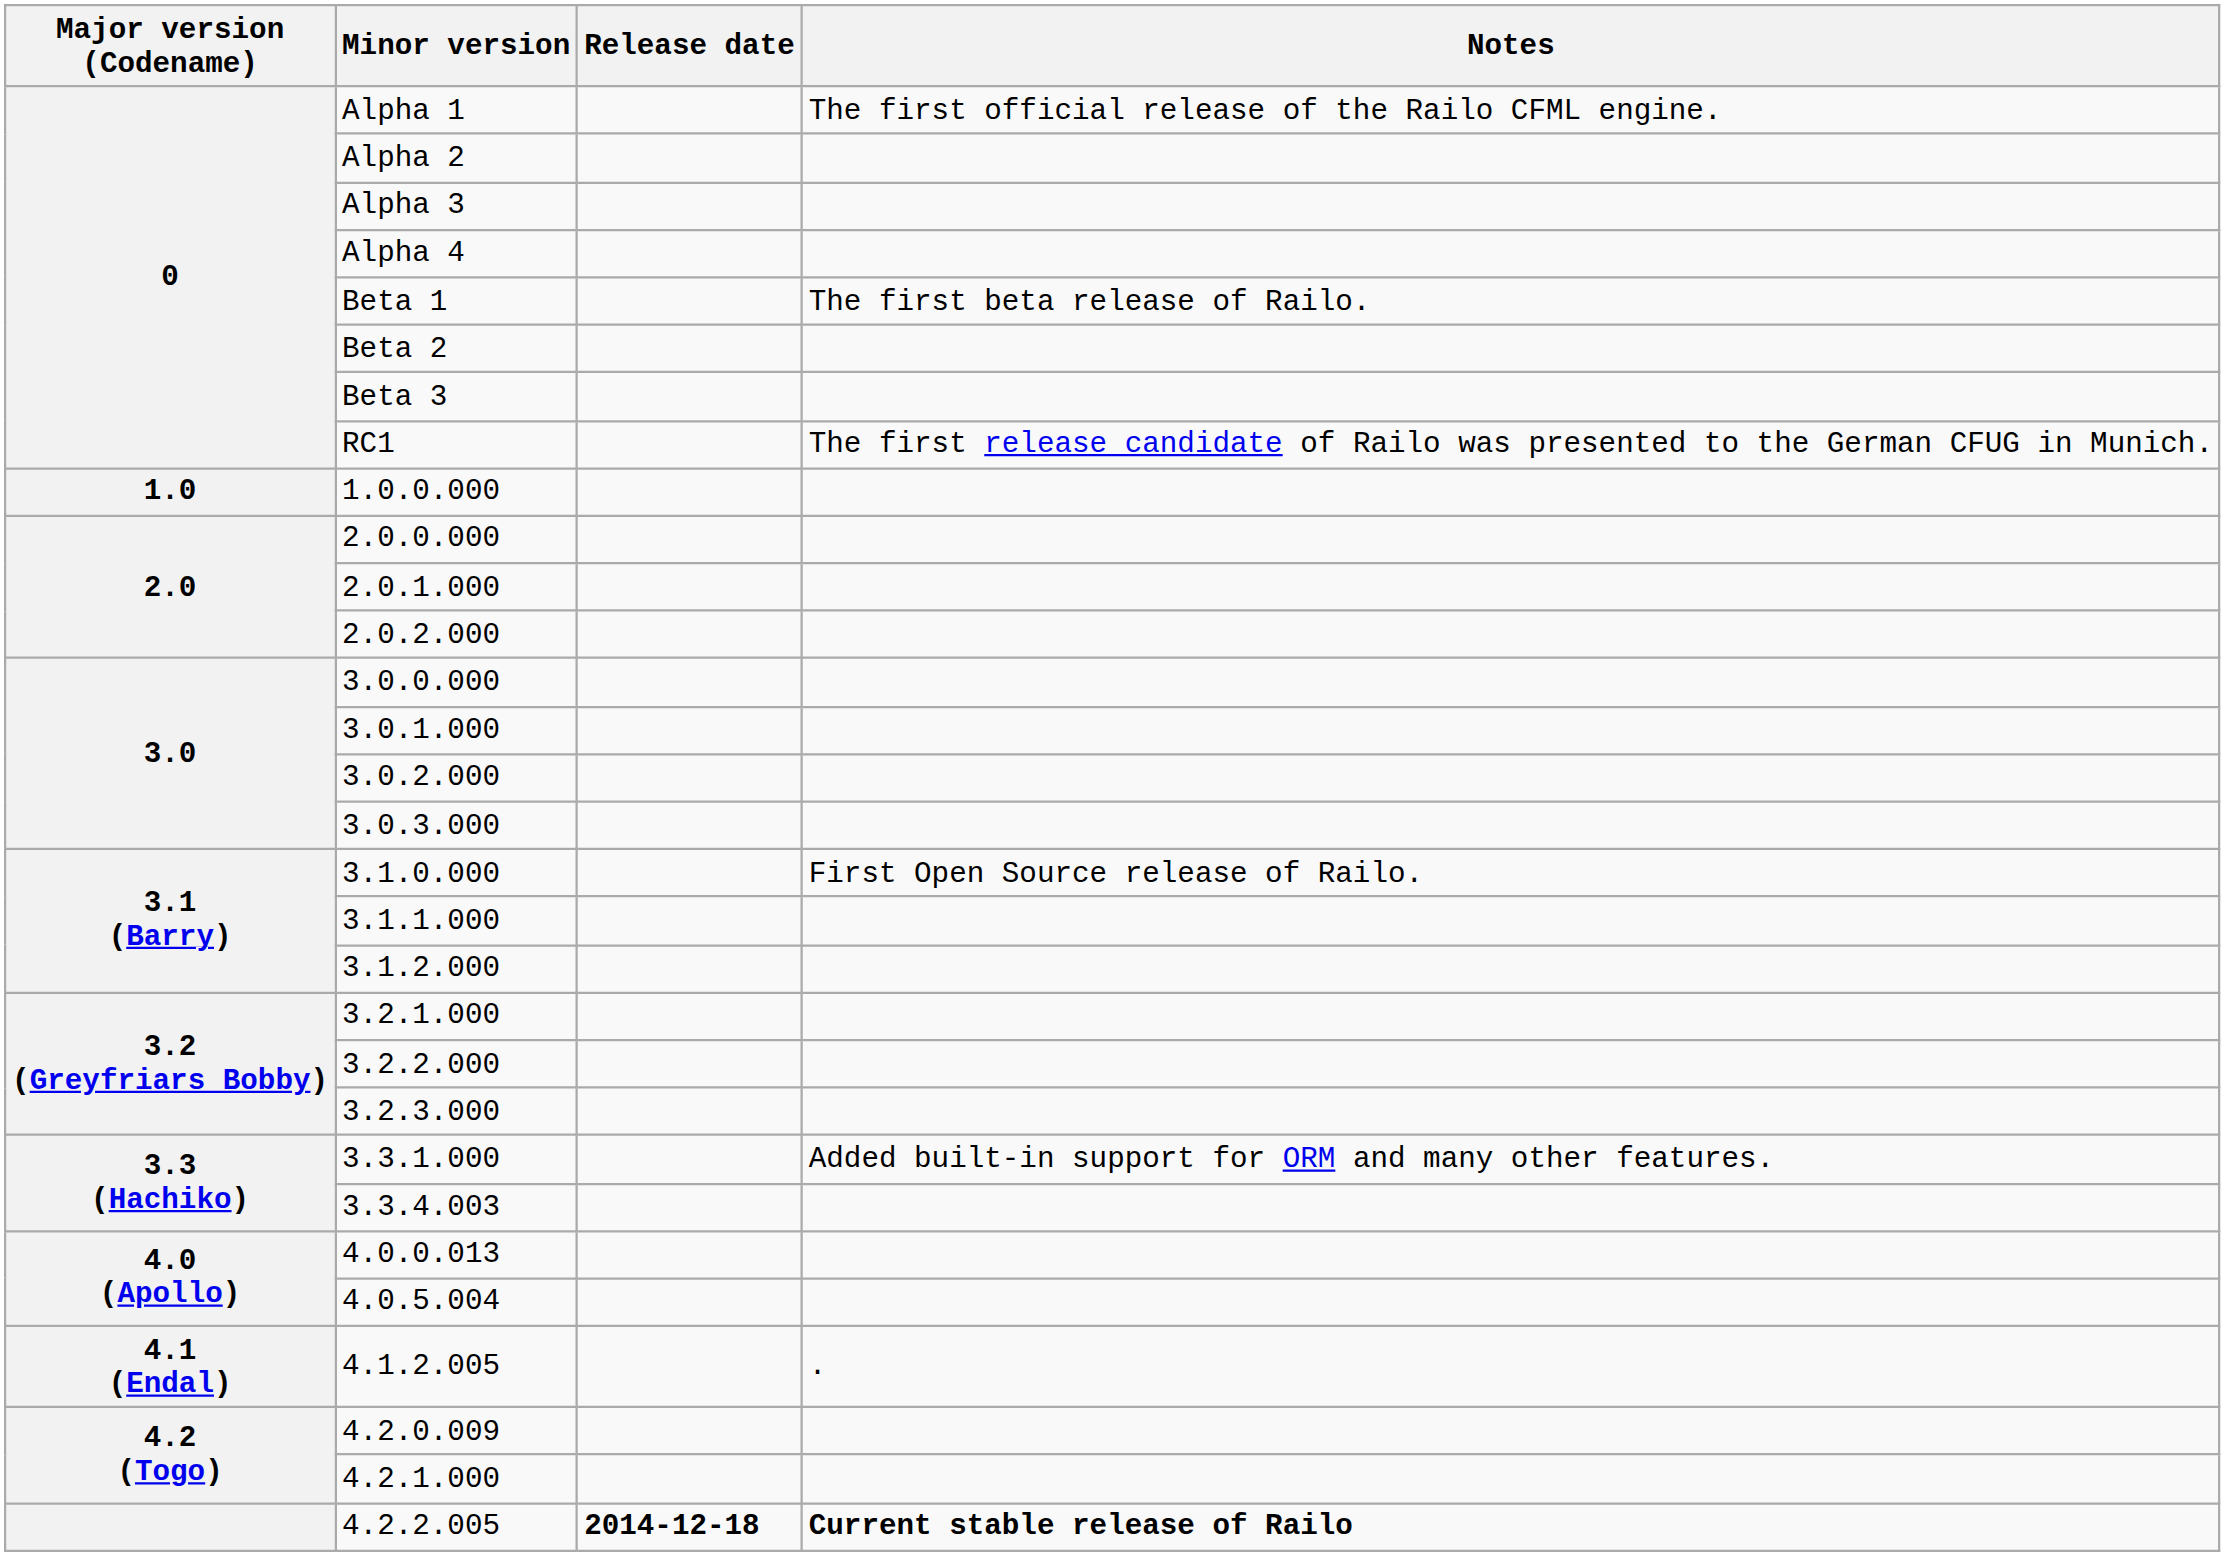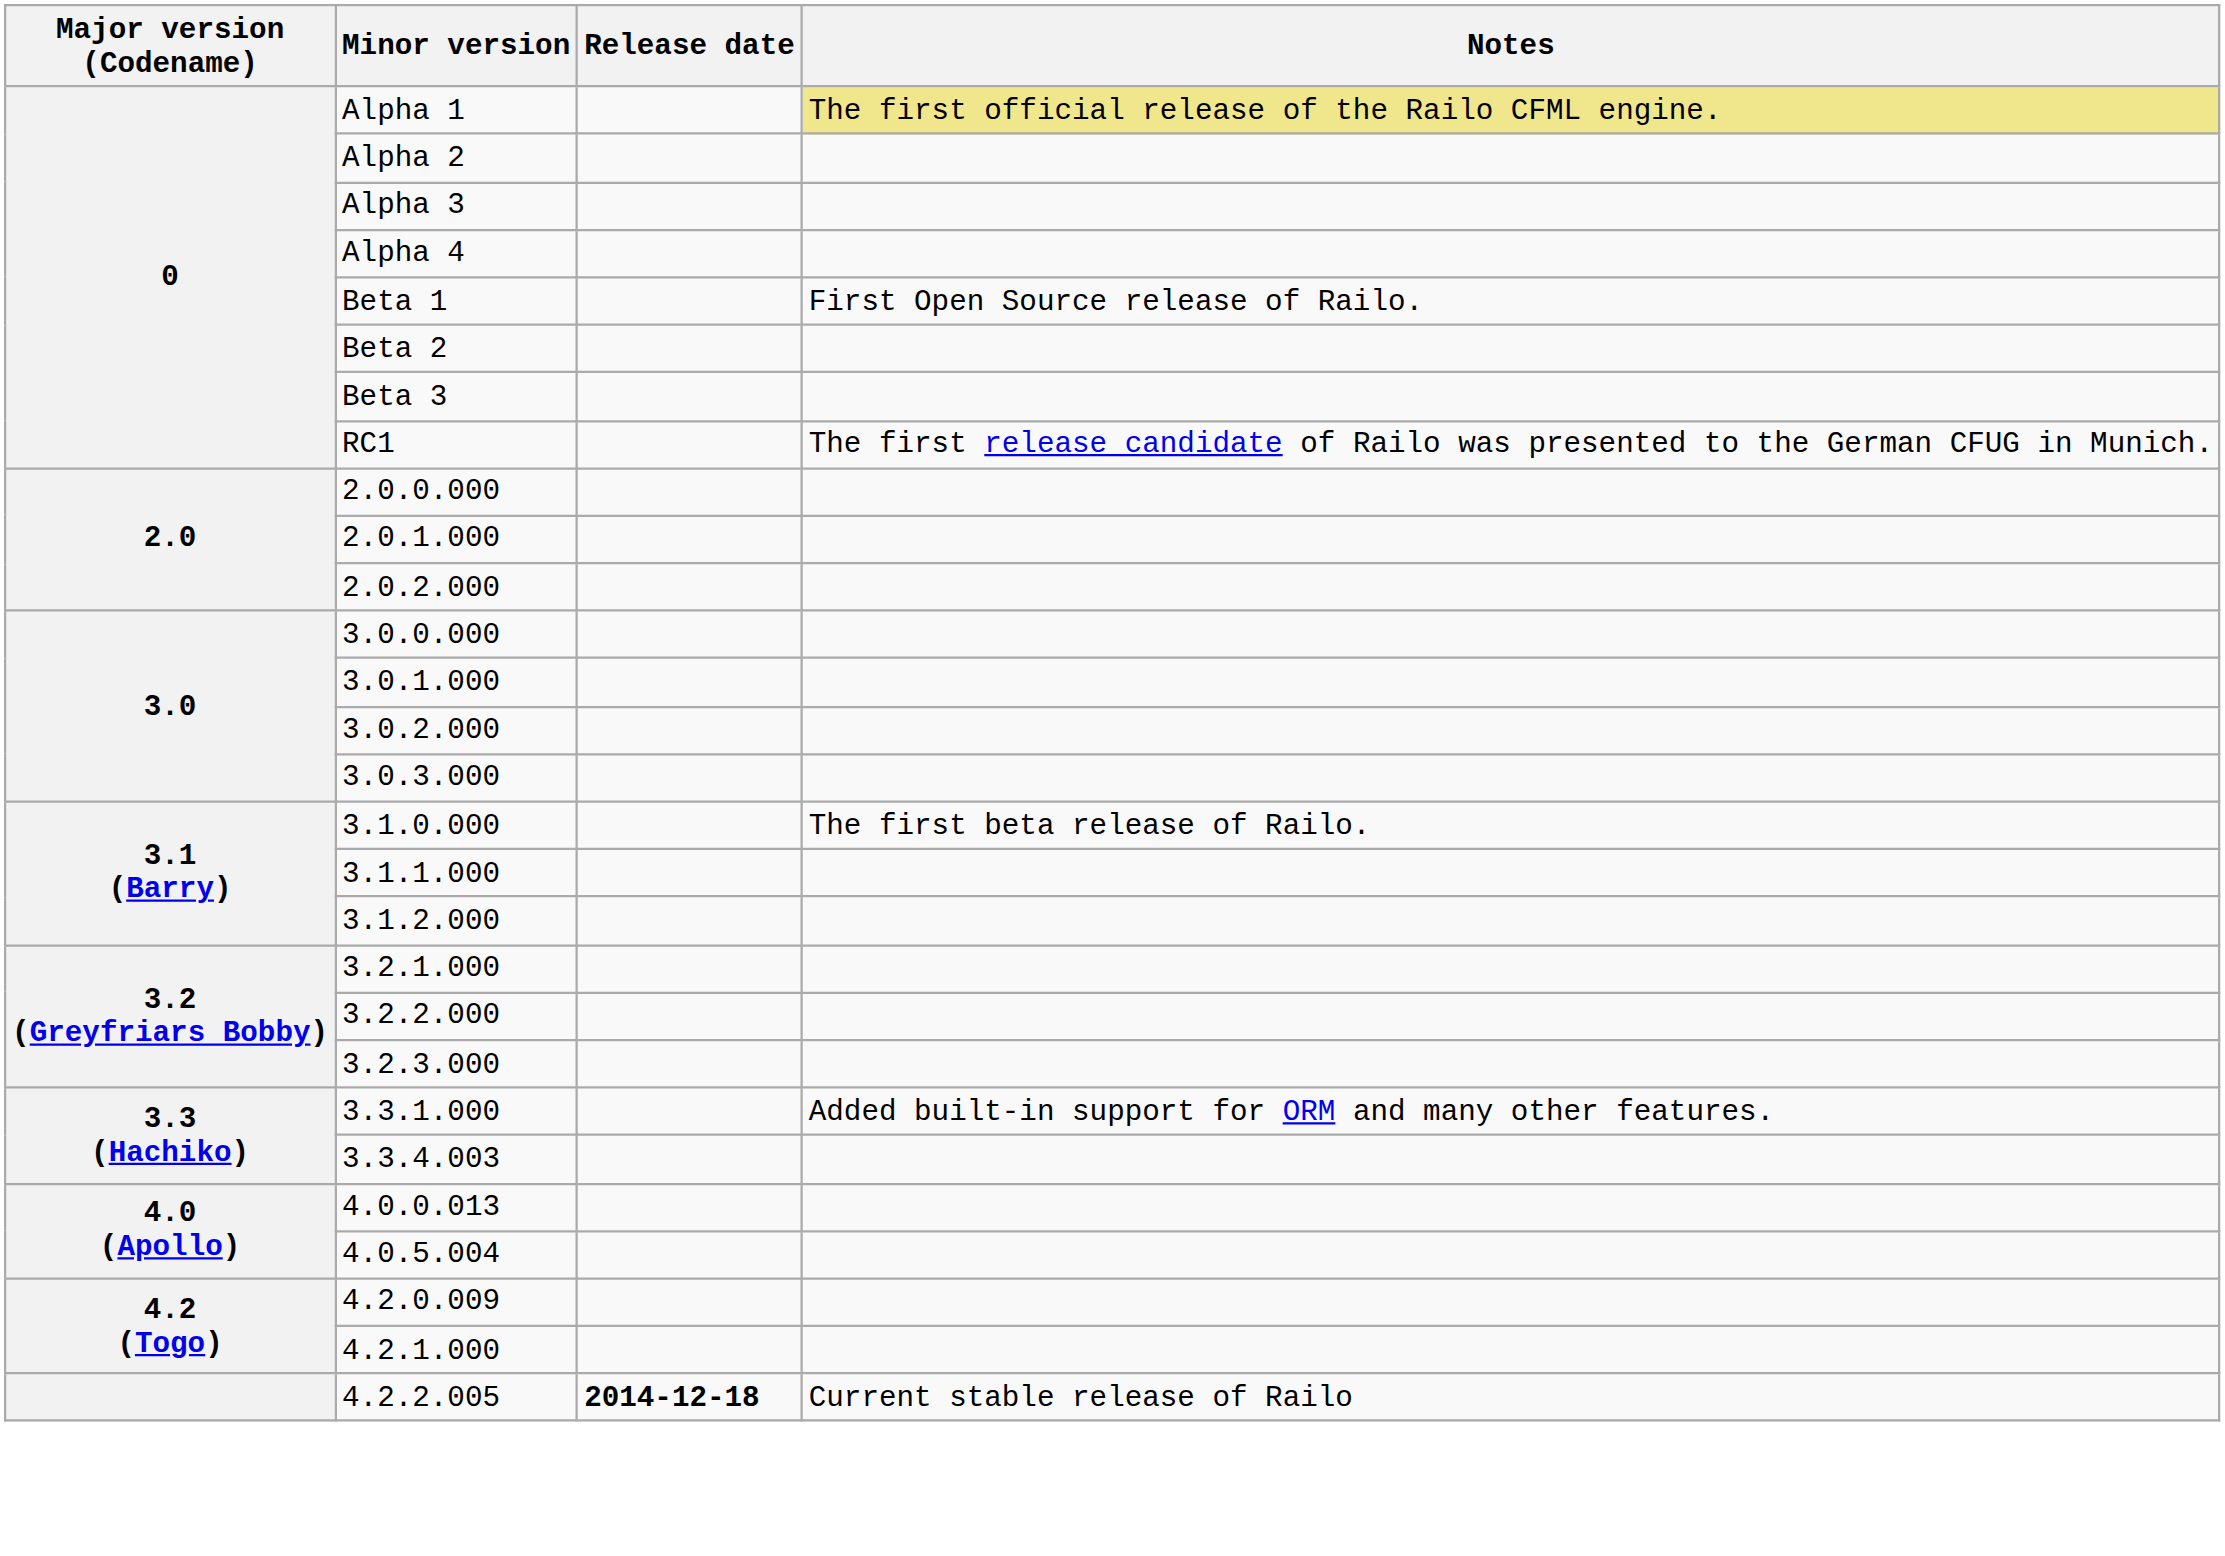Alpha 1 | Notes: no background -> khaki background
Beta 1 | Notes: The first beta release of Railo. -> First Open Source release of Railo.
- row: 1.0 | 1.0.0.000
3.1.0.000 | Notes: First Open Source release of Railo. -> The first beta release of Railo.
- row: 4.1 (Endal) | 4.1.2.005 | .
4.2.2.005 | Notes: bold -> normal
